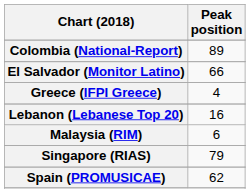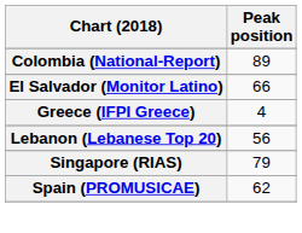Lebanon (Lebanese Top 20) | Peak position: 16 -> 56
- row: Malaysia (RIM) | 6
